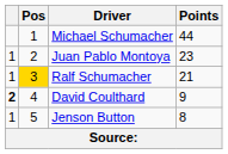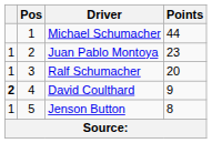Ralf Schumacher | Pos: gold background -> no background
Ralf Schumacher | Points: 21 -> 20
